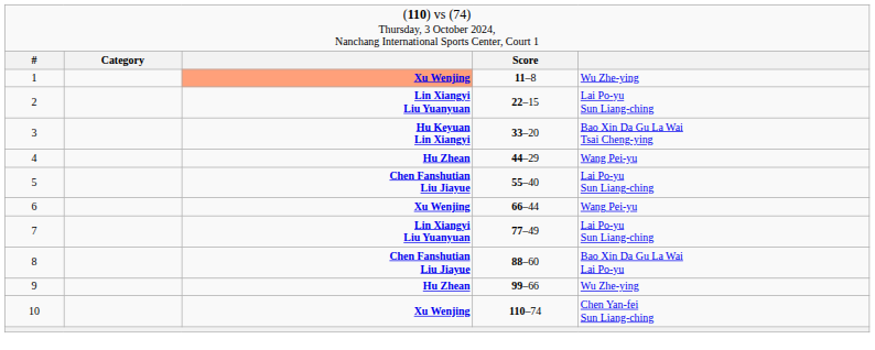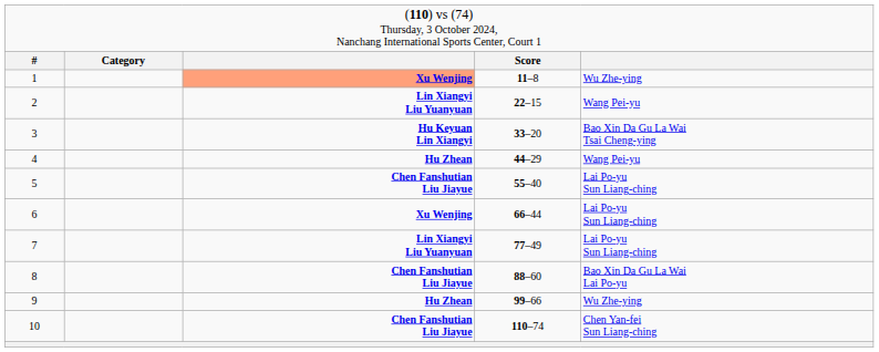2 | column 5: Lai Po-yu Sun Liang-ching -> Wang Pei-yu
6 | column 5: Wang Pei-yu -> Lai Po-yu Sun Liang-ching
10 | column 3: Xu Wenjing -> Chen Fanshutian Liu Jiayue
